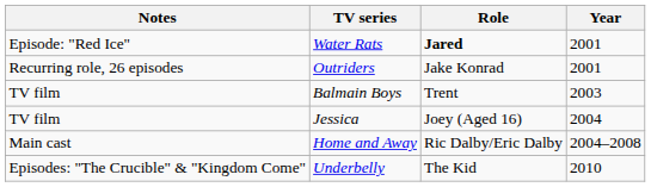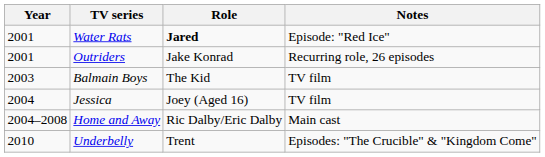columns swapped: Year <-> Notes
Balmain Boys | Role: Trent -> The Kid
Underbelly | Role: The Kid -> Trent
